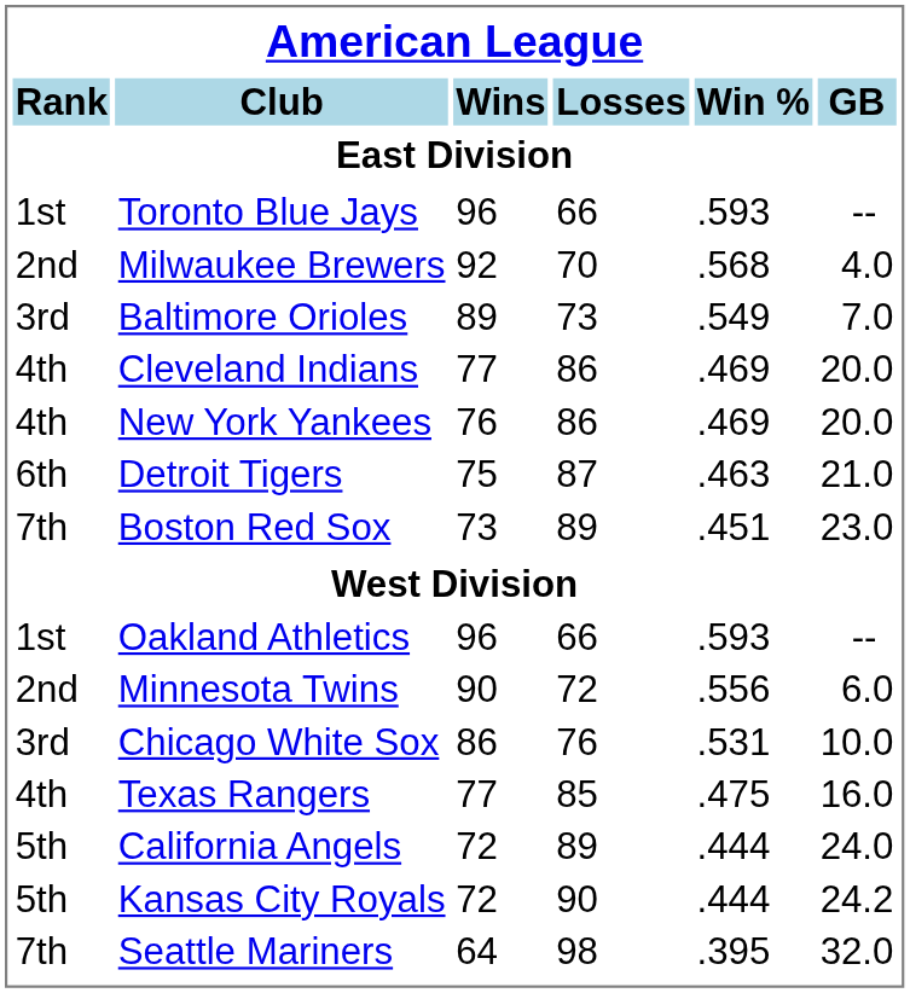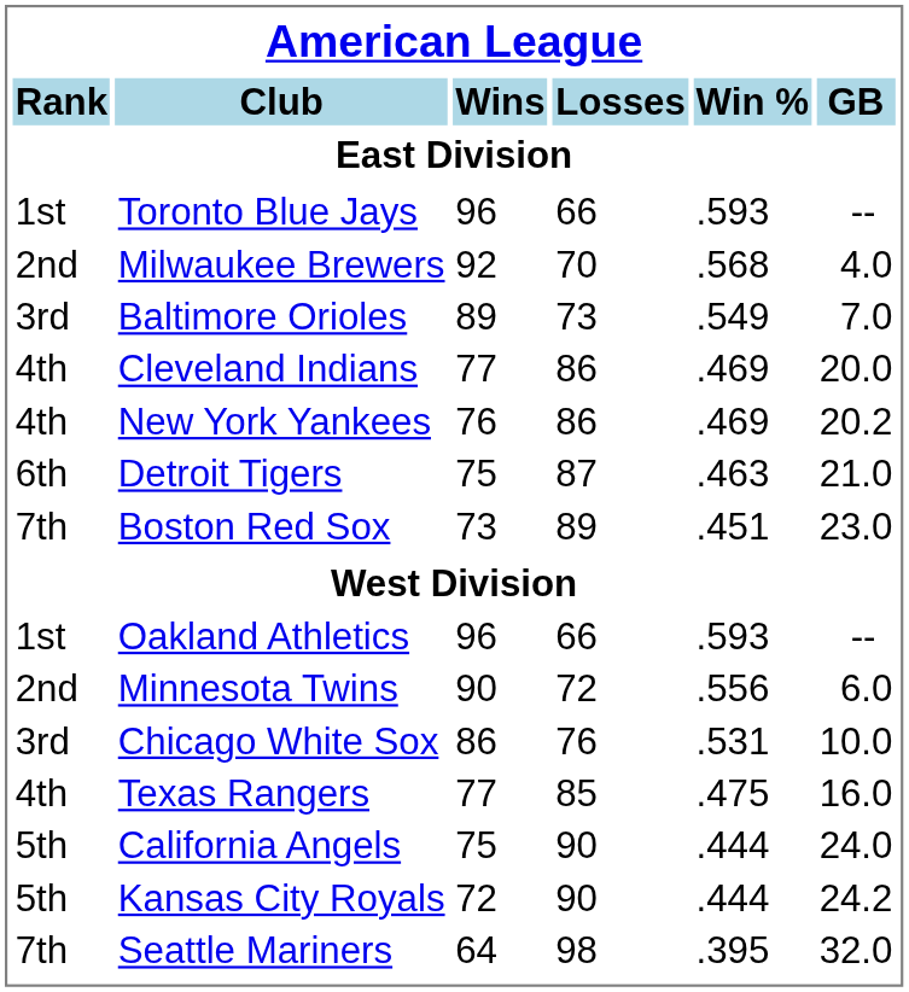New York Yankees | GB: 20.0 -> 20.2
California Angels | Wins: 72 -> 75
California Angels | Losses: 89 -> 90
